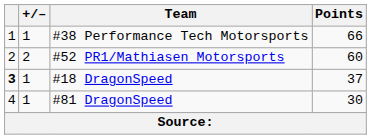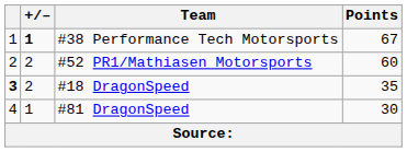#38 Performance Tech Motorsports | +/–: normal -> bold
#38 Performance Tech Motorsports | Points: 66 -> 67
#18 DragonSpeed | +/–: 1 -> 2
#18 DragonSpeed | Points: 37 -> 35
